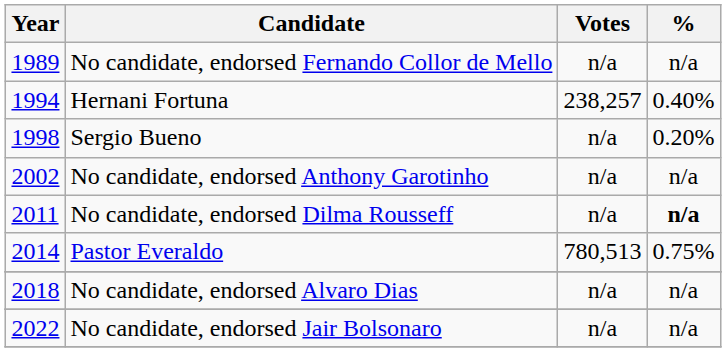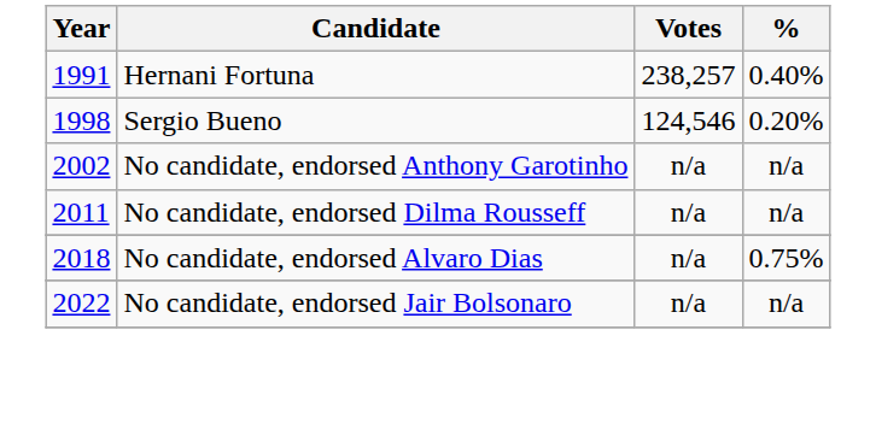- row: 1989 | No candidate, endorsed Fernando Collor de Mello | n/a | n/a
Hernani Fortuna | Year: 1994 -> 1991
Sergio Bueno | Votes: n/a -> 124,546
No candidate, endorsed Dilma Rousseff | %: bold -> normal
- row: 2014 | Pastor Everaldo | 780,513 | 0.75%
No candidate, endorsed Alvaro Dias | %: n/a -> 0.75%
